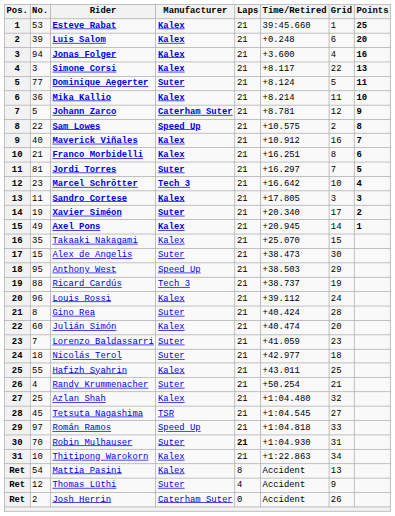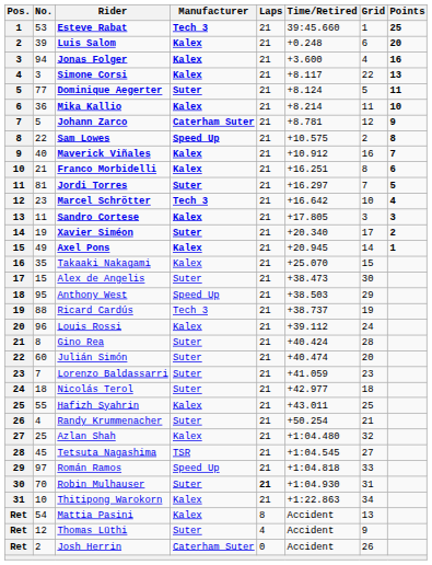Esteve Rabat | Manufacturer: Kalex -> Tech 3
Julián Simón | Manufacturer: Kalex -> Suter
